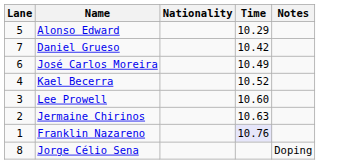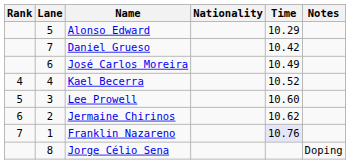+ column: Rank | 4 | 5 | 6 | 7
Jermaine Chirinos | Time: 10.63 -> 10.62
